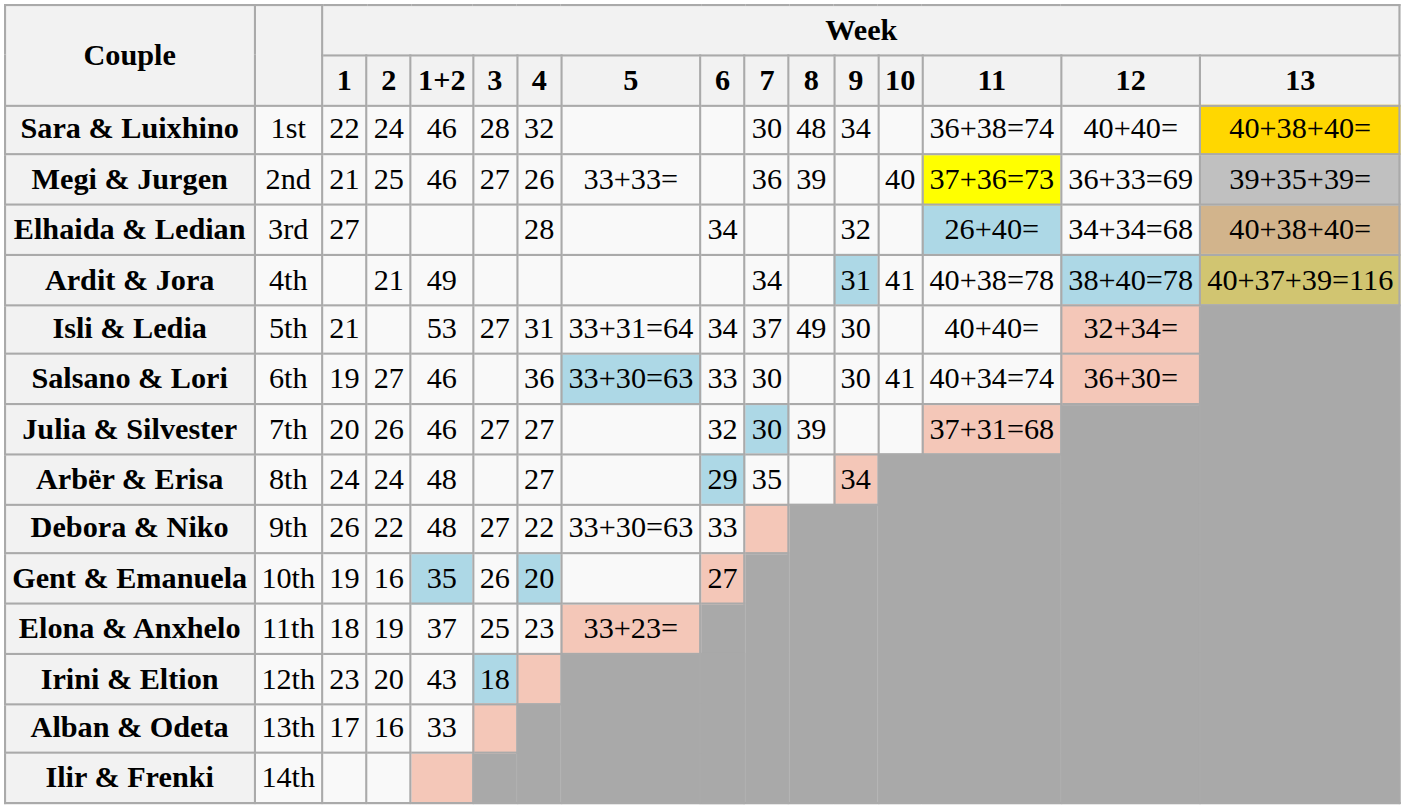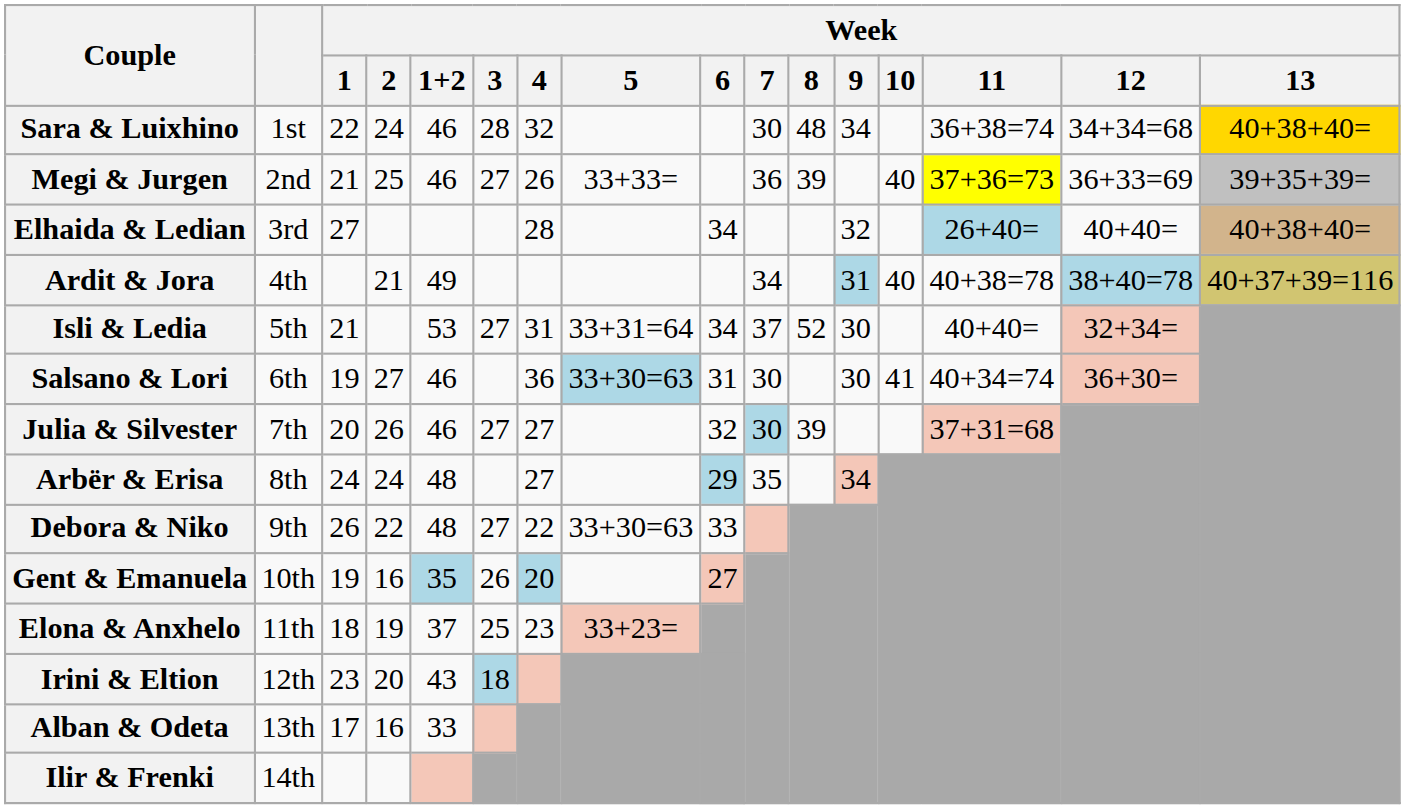Sara & Luixhino | Week / 12: 40+40= -> 34+34=68
Elhaida & Ledian | Week / 12: 34+34=68 -> 40+40=
Ardit & Jora | Week / 10: 41 -> 40
Isli & Ledia | Week / 8: 49 -> 52
Salsano & Lori | Week / 6: 33 -> 31
